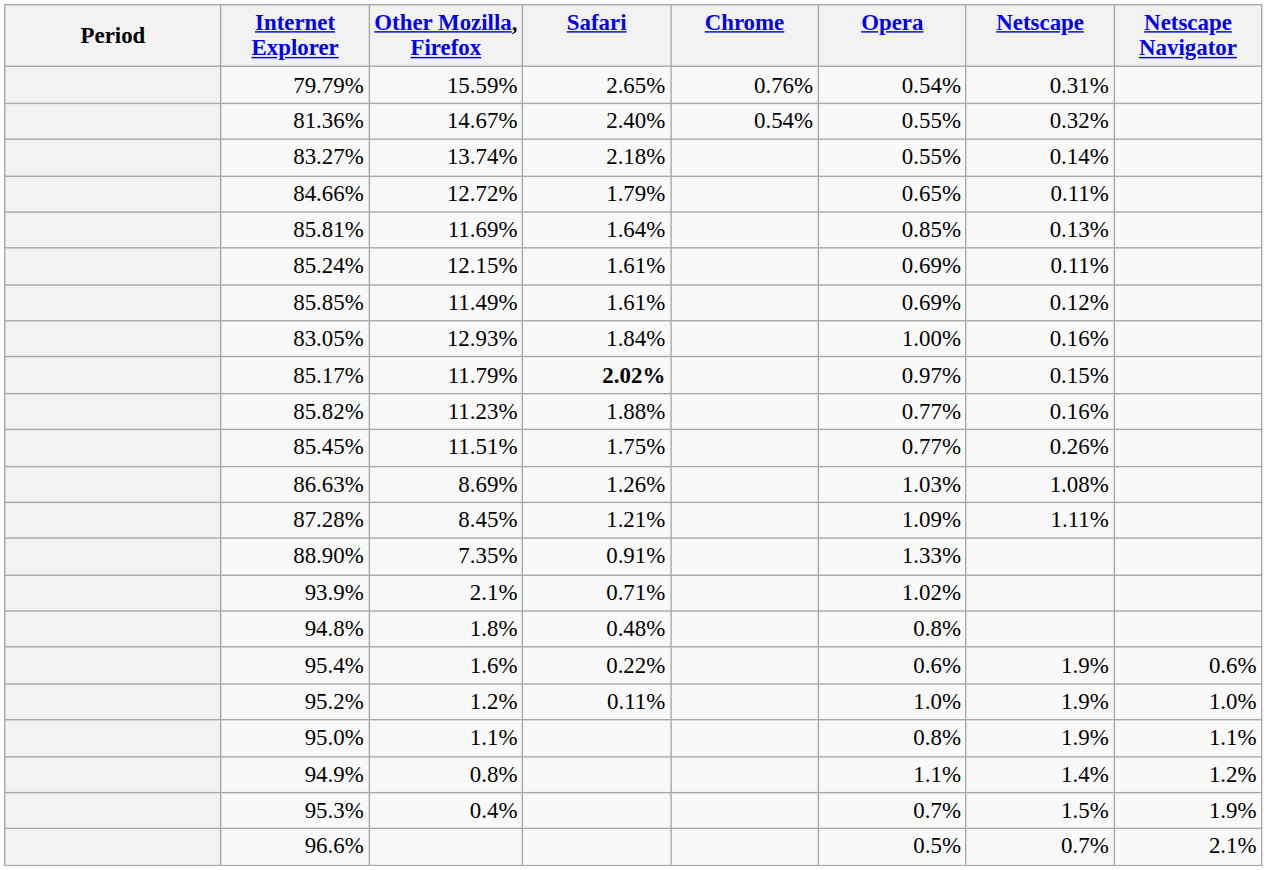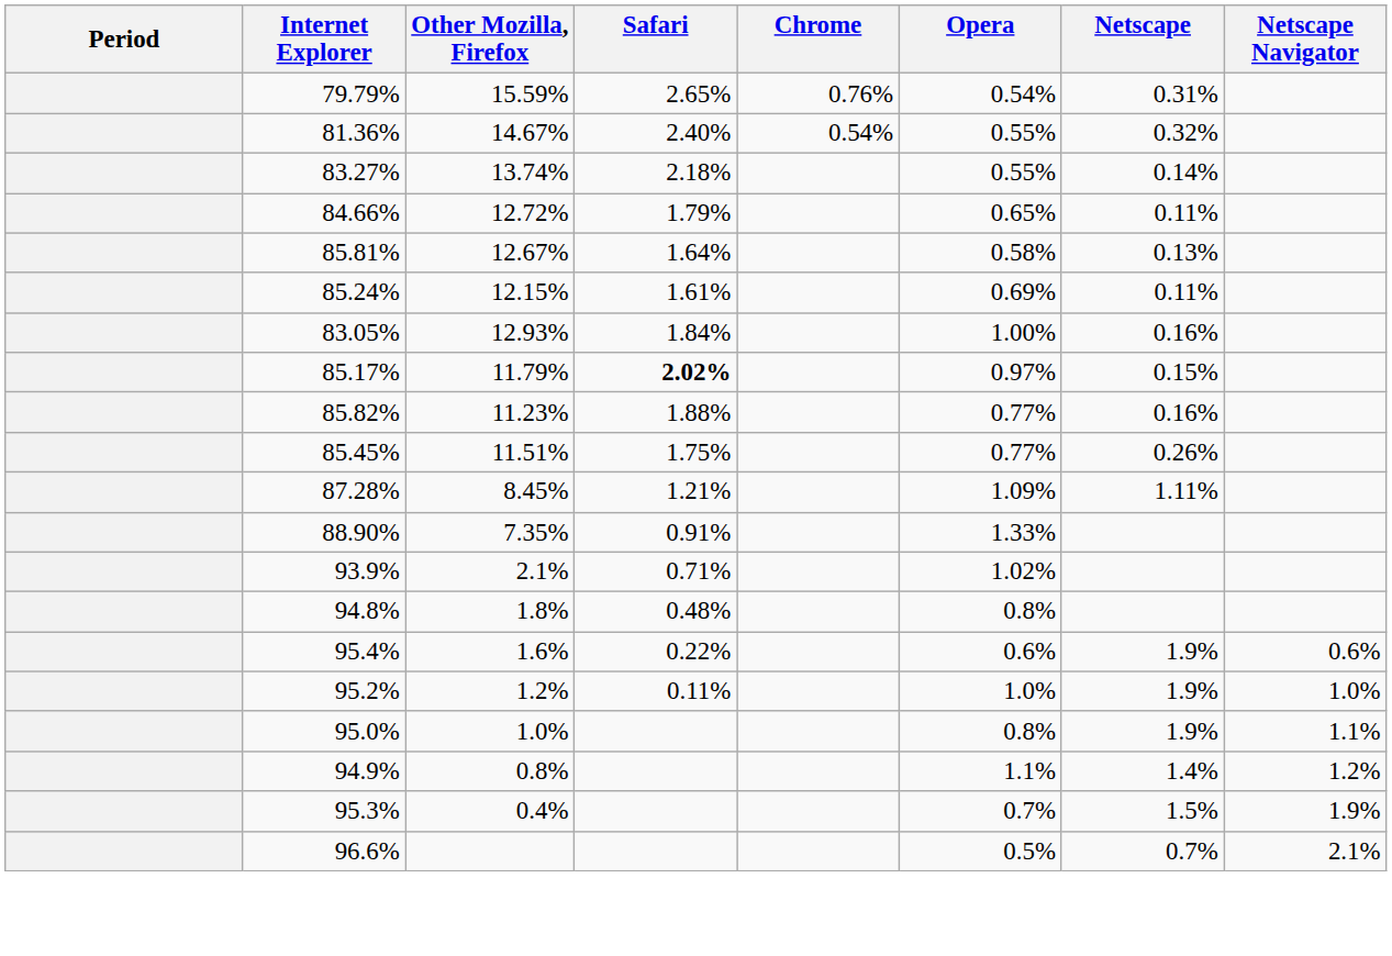85.81% | Other Mozilla, Firefox: 11.69% -> 12.67%
85.81% | Opera: 0.85% -> 0.58%
- row: 85.85% | 11.49% | 1.61% | 0.69% | 0.12%
- row: 86.63% | 8.69% | 1.26% | 1.03% | 1.08%
95.0% | Other Mozilla, Firefox: 1.1% -> 1.0%
